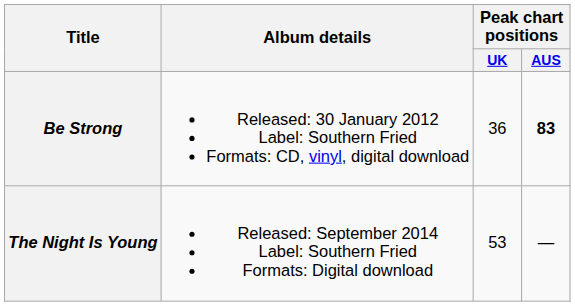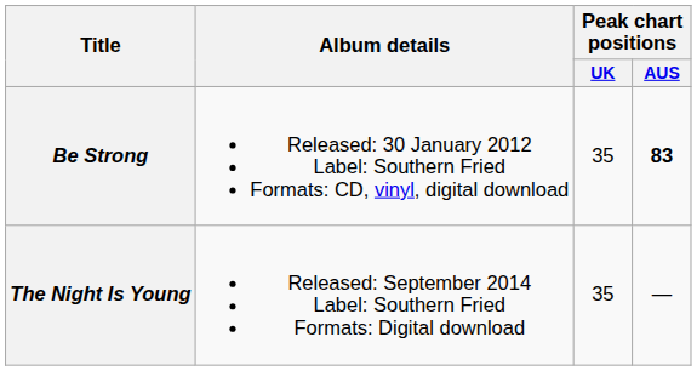Be Strong | Peak chart positions / UK: 36 -> 35
The Night Is Young | Peak chart positions / UK: 53 -> 35
